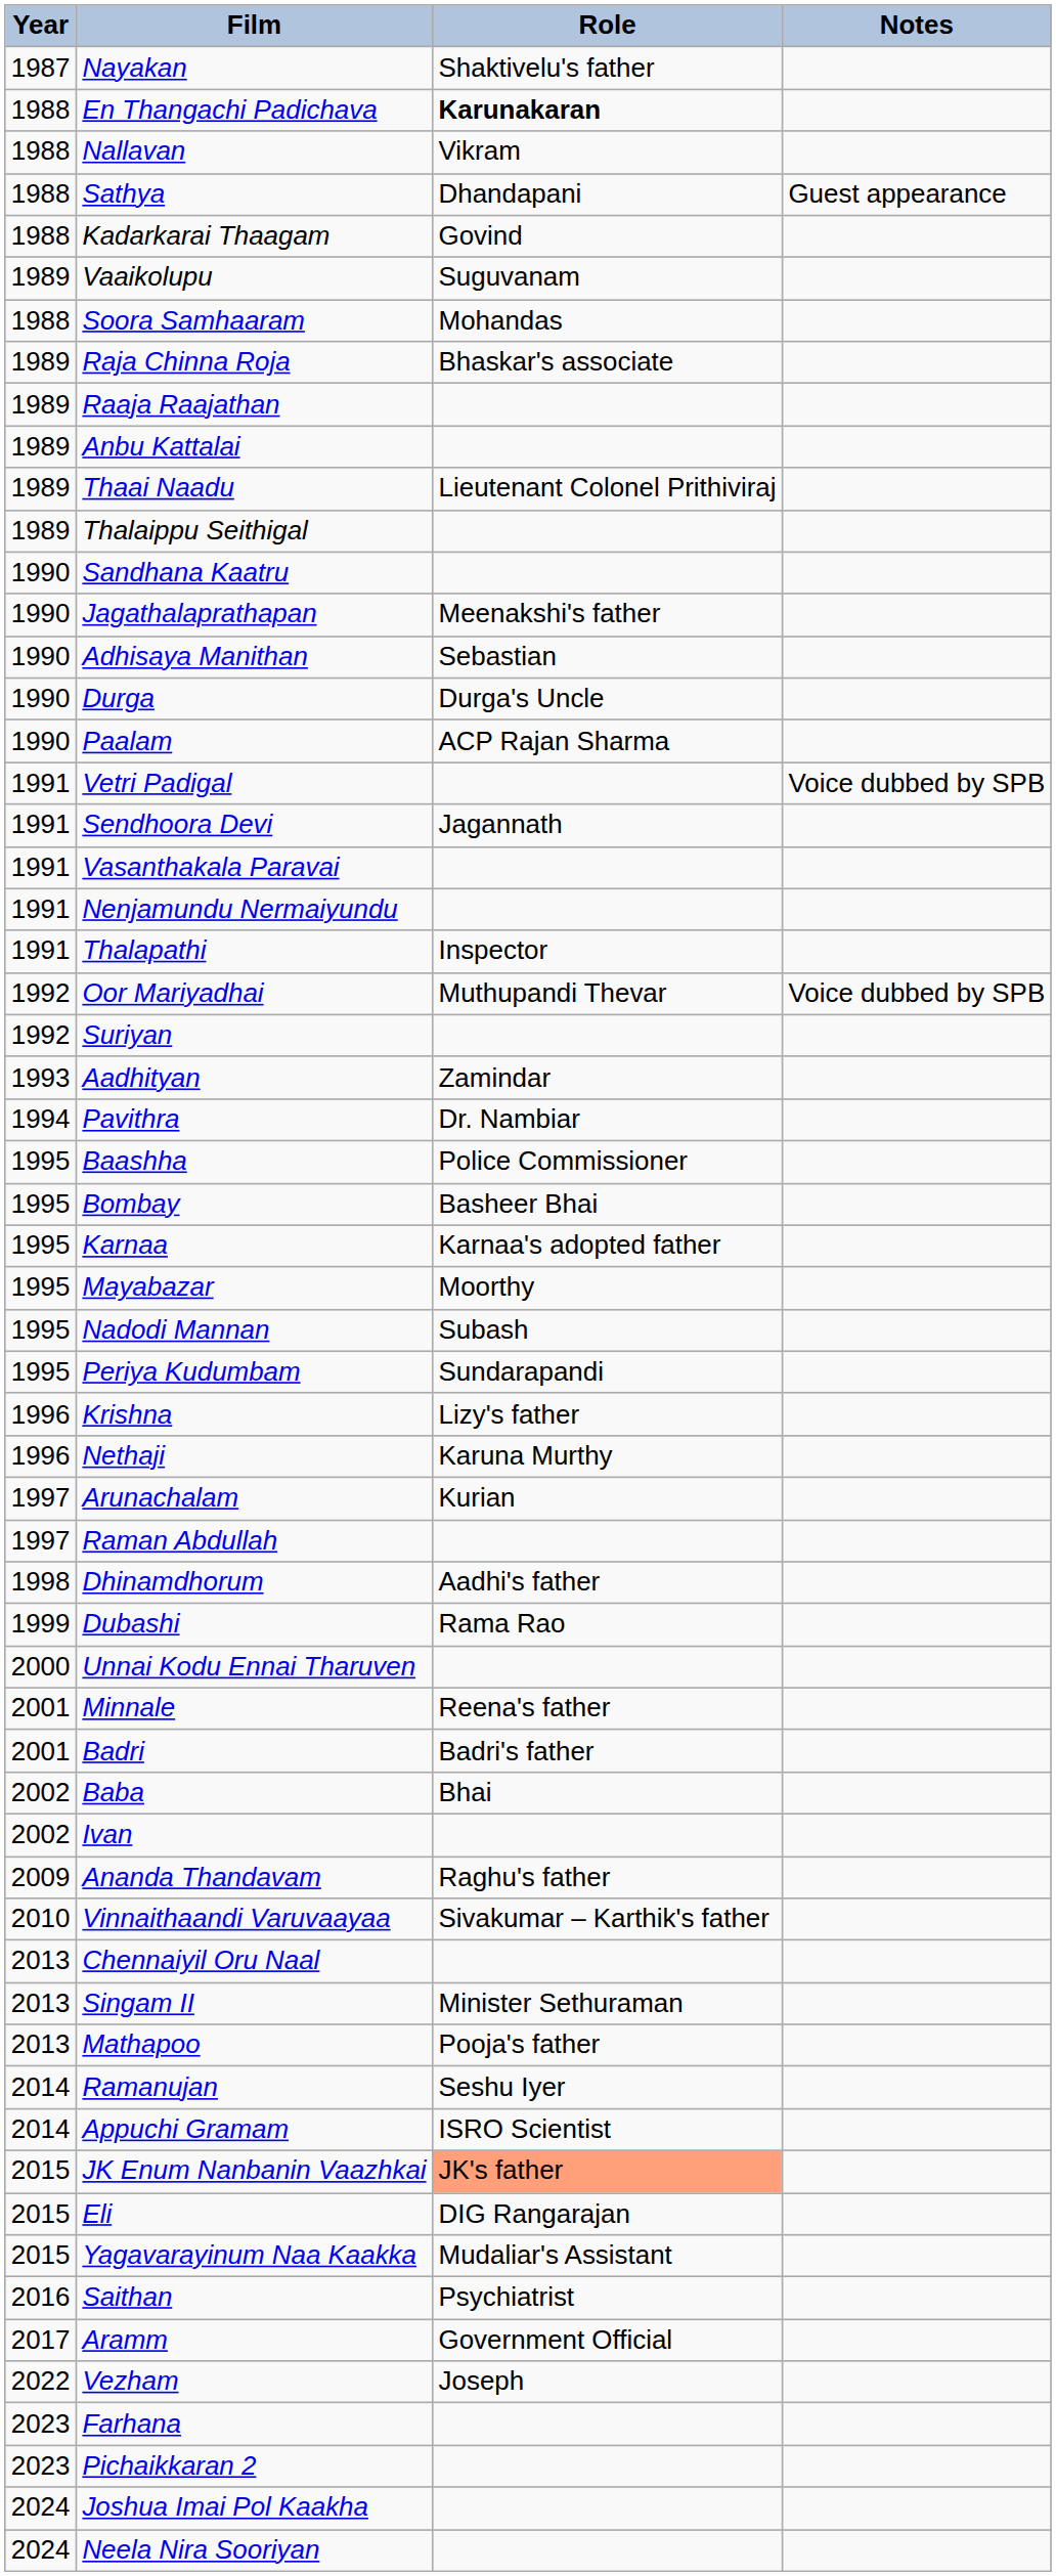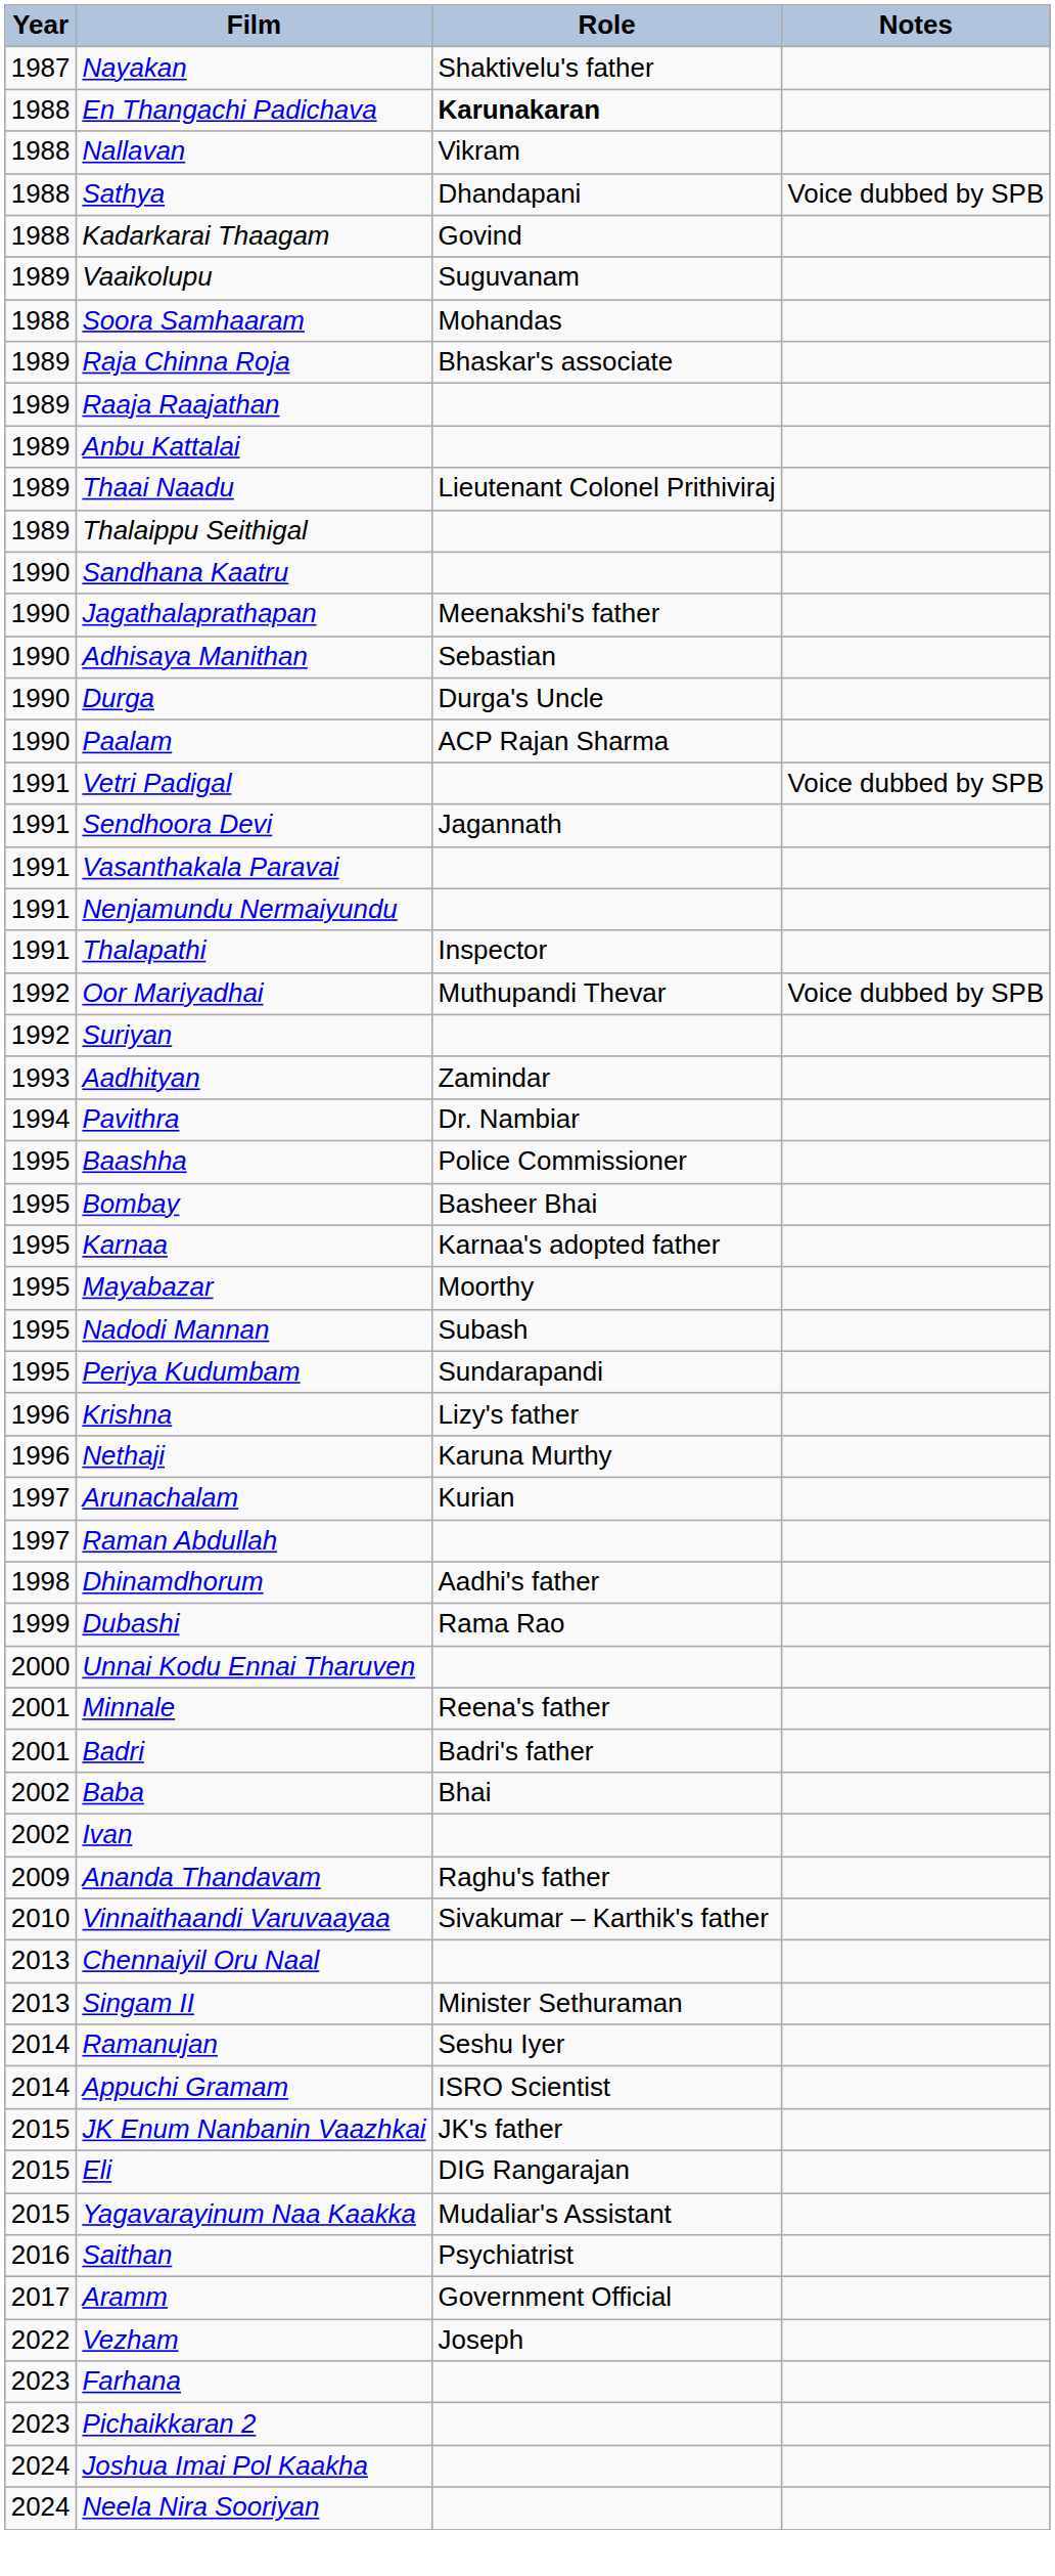Sathya | Notes: Guest appearance -> Voice dubbed by SPB
- row: 2013 | Mathapoo | Pooja's father
JK Enum Nanbanin Vaazhkai | Role: lightsalmon background -> no background
